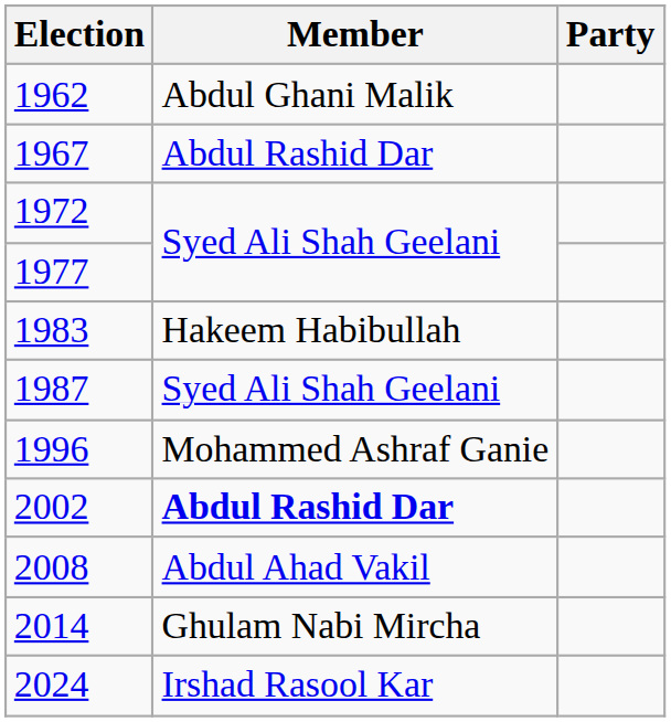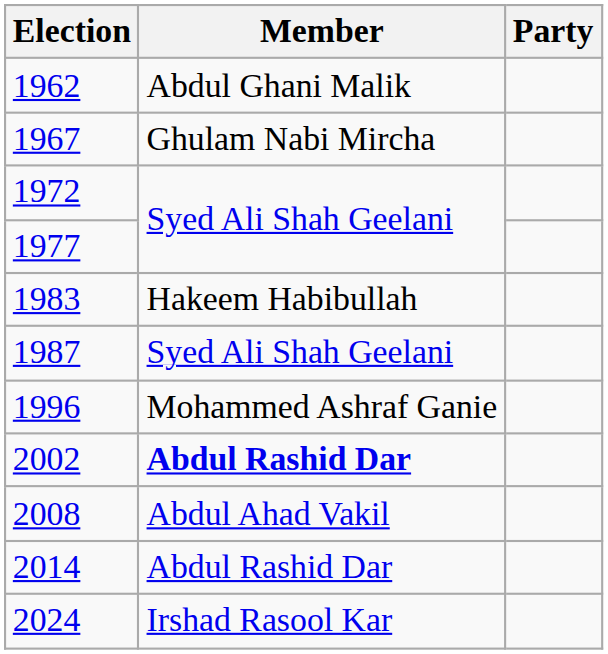1967 | Member: Abdul Rashid Dar -> Ghulam Nabi Mircha
2014 | Member: Ghulam Nabi Mircha -> Abdul Rashid Dar
